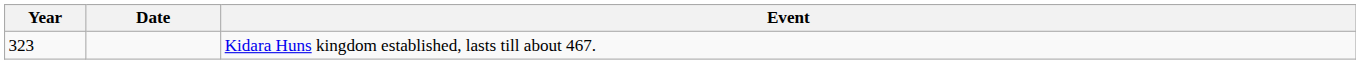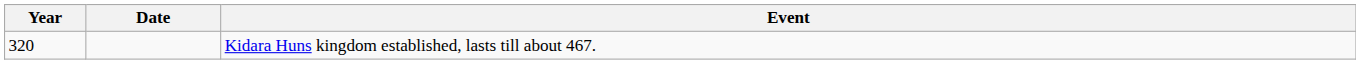Kidara Huns kingdom established, lasts till about 467. | Year: 323 -> 320
